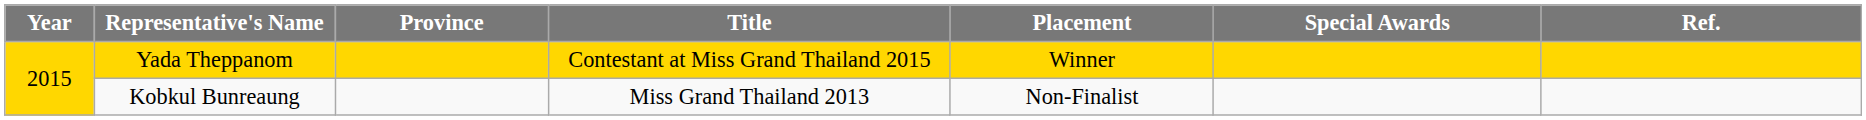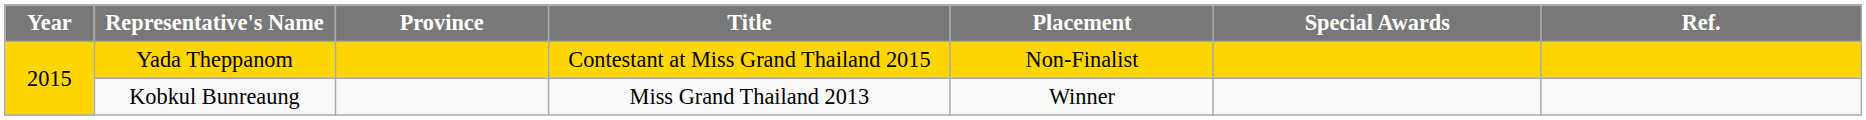Yada Theppanom | Placement: Winner -> Non-Finalist
Kobkul Bunreaung | Placement: Non-Finalist -> Winner
